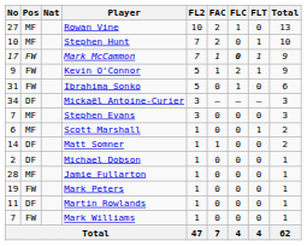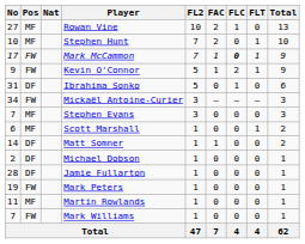Ibrahima Sonko | Pos: FW -> DF
Mickaël Antoine-Curier | Pos: DF -> FW
Jamie Fullarton | Pos: MF -> DF
Martin Rowlands | Pos: DF -> MF
